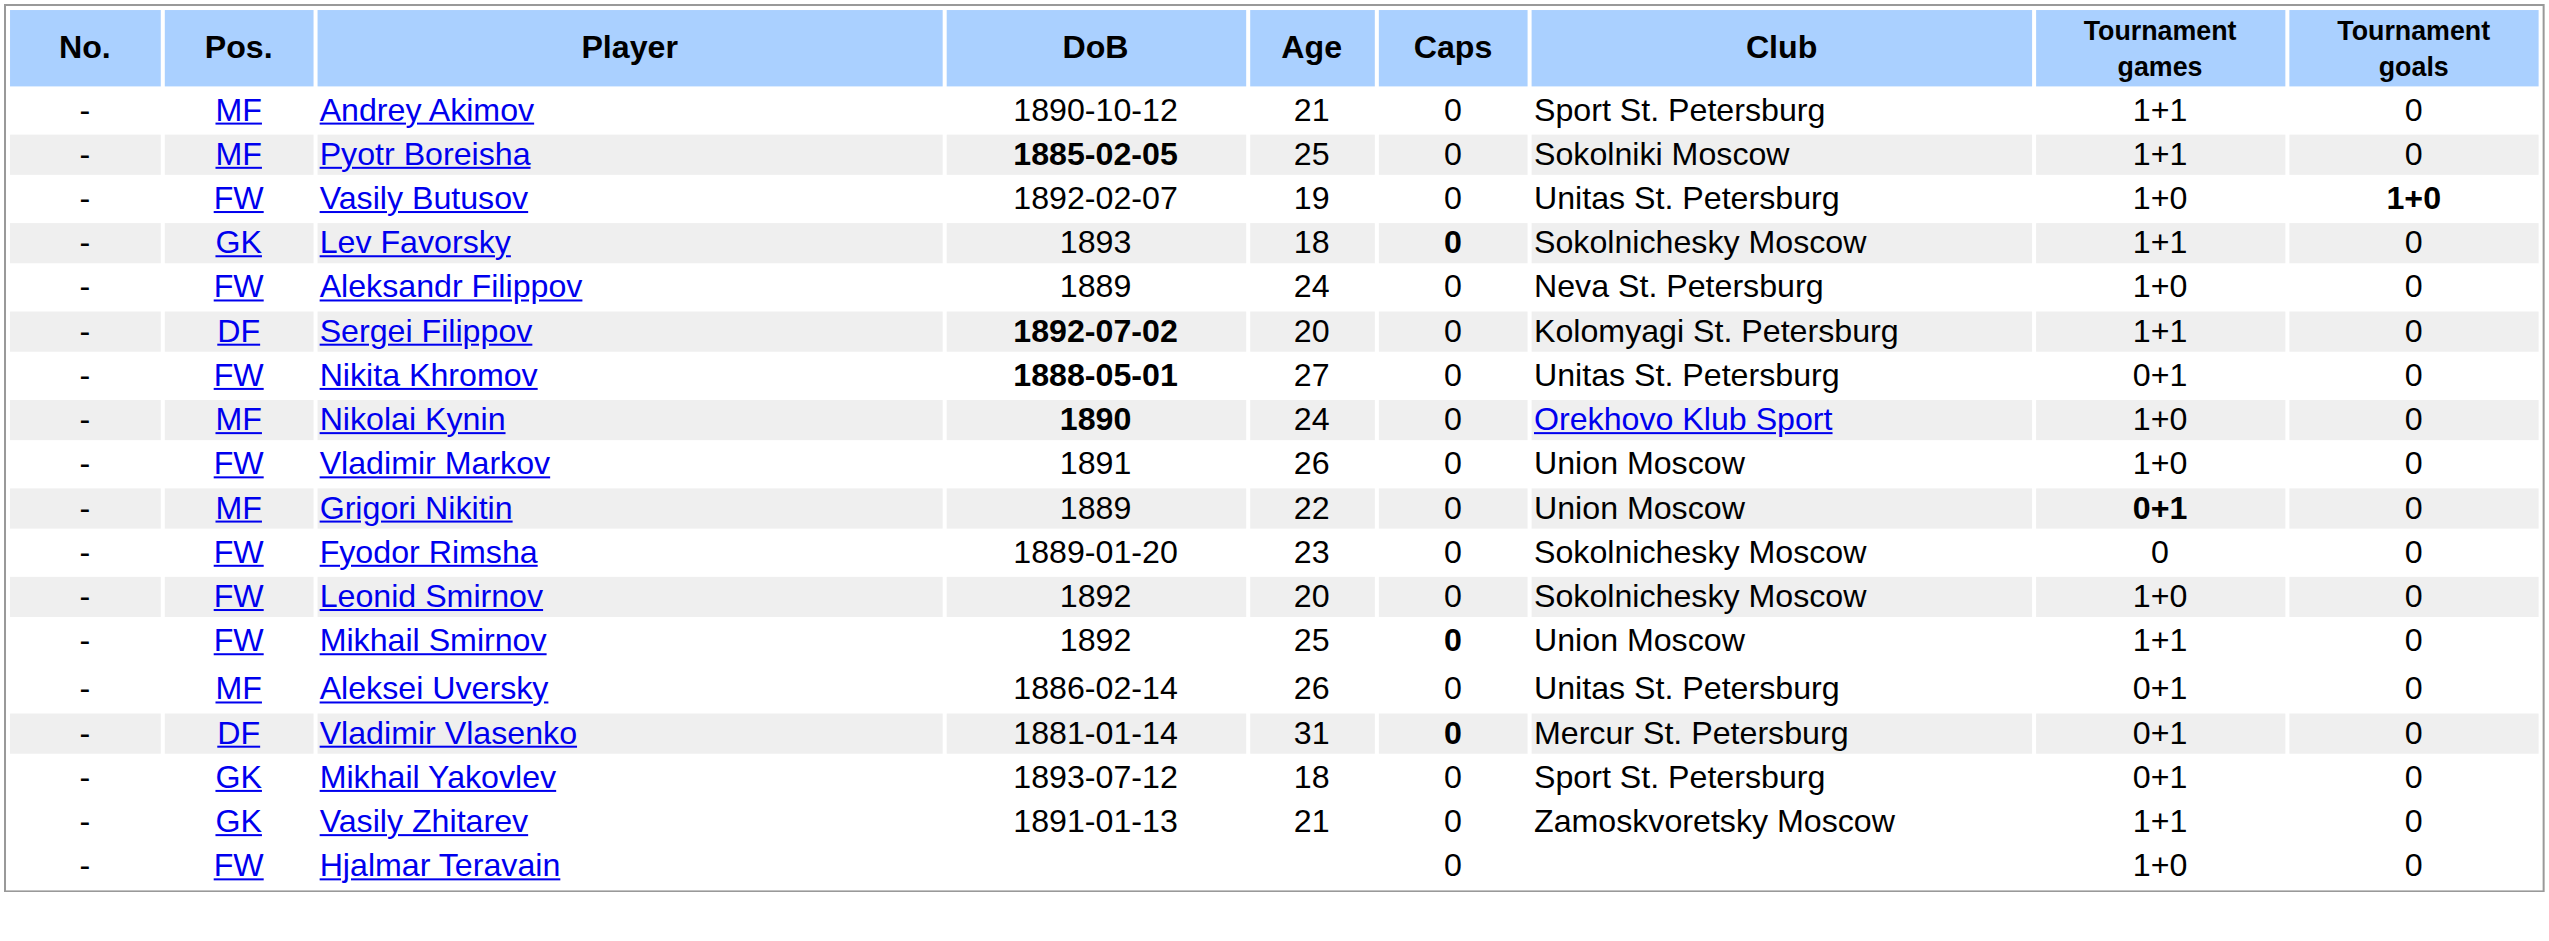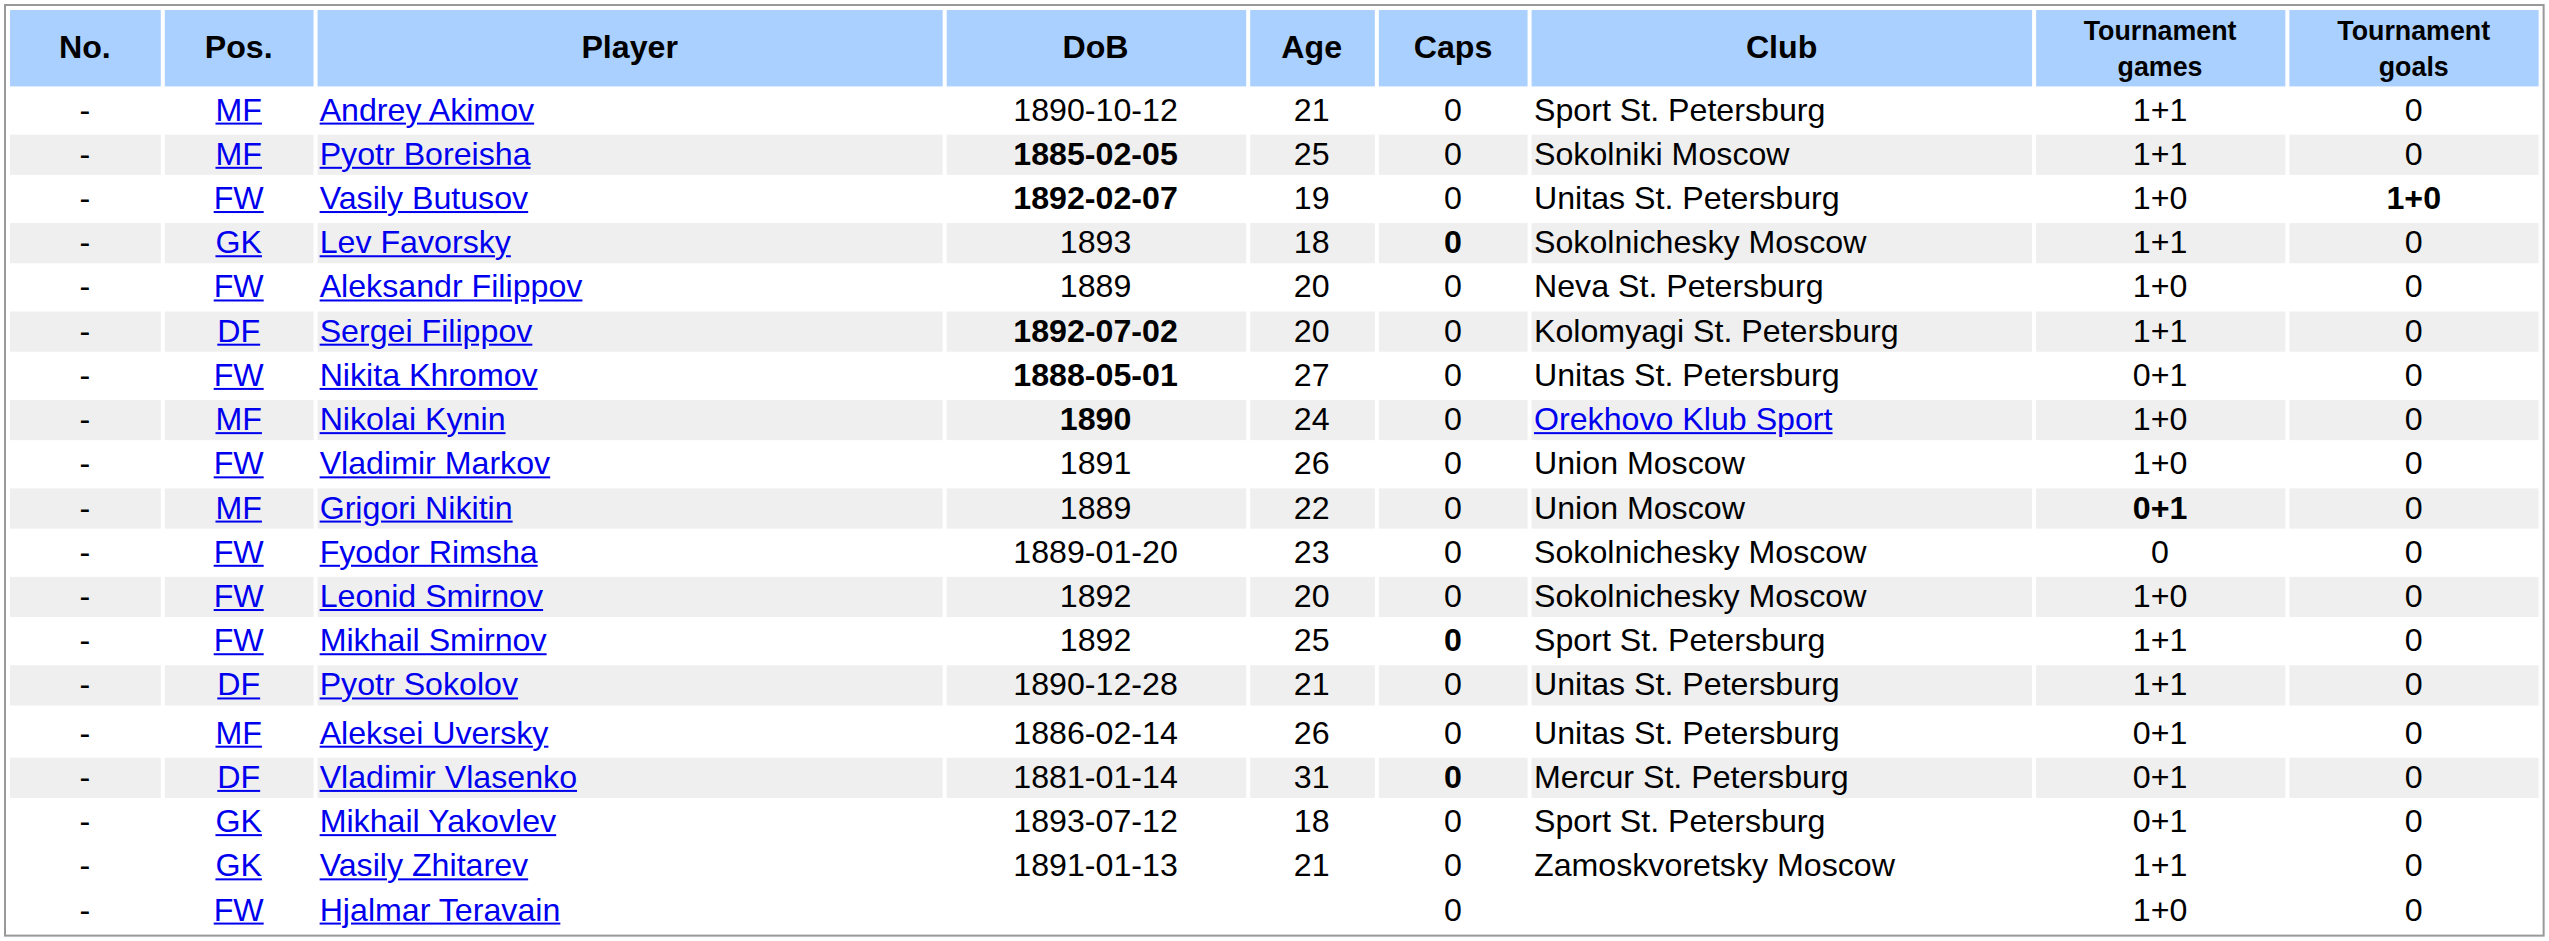Vasily Butusov | DoB: normal -> bold
Aleksandr Filippov | Age: 24 -> 20
Mikhail Smirnov | Club: Union Moscow -> Sport St. Petersburg
+ row: - | DF | Pyotr Sokolov | 1890-12-28 | 21 | 0 | Unitas St. Petersburg | 1+1 | 0
